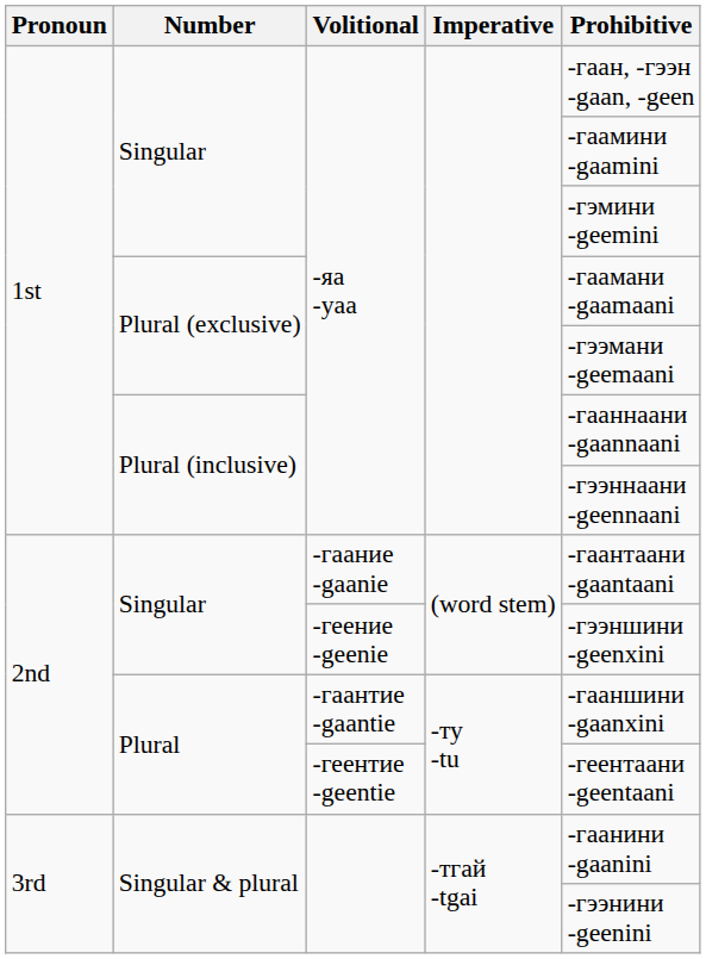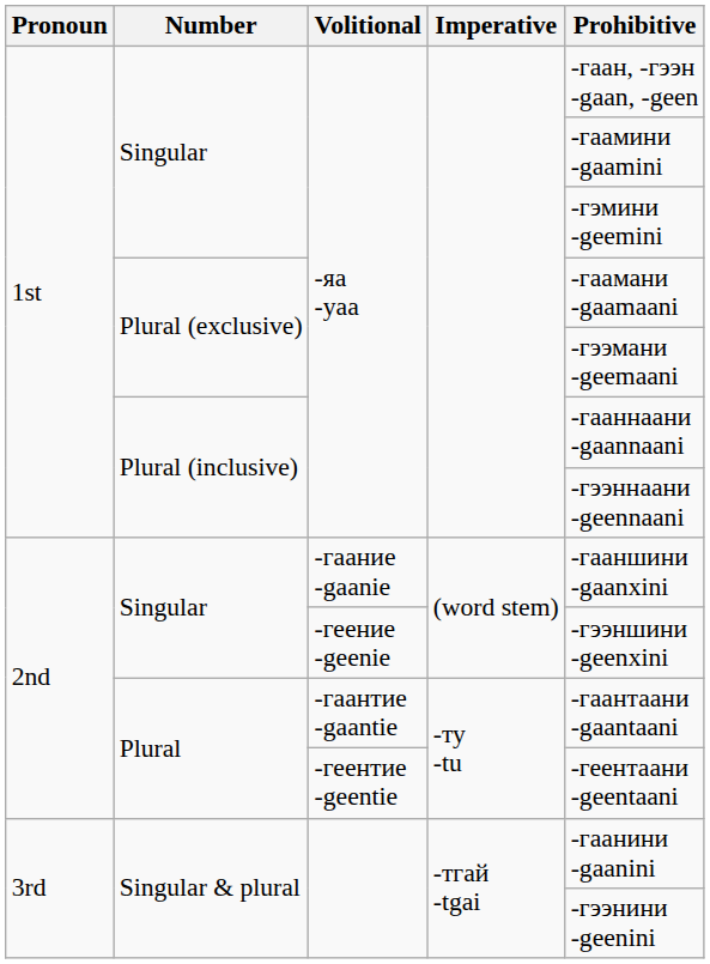-гаание -gaanie | Prohibitive: -гаантаани -gaantaani -> -гааншини -gaanxini
-гаантие -gaantie | Prohibitive: -гааншини -gaanxini -> -гаантаани -gaantaani
